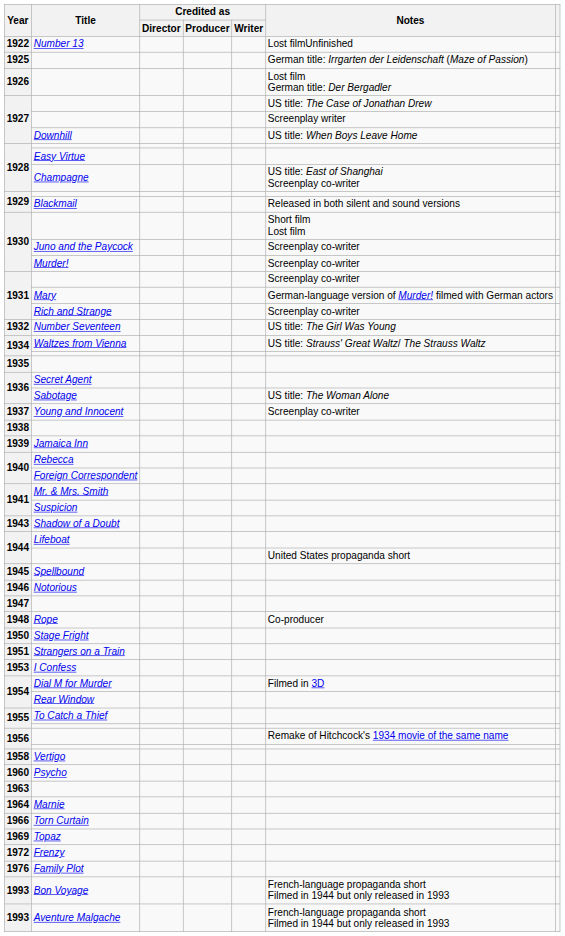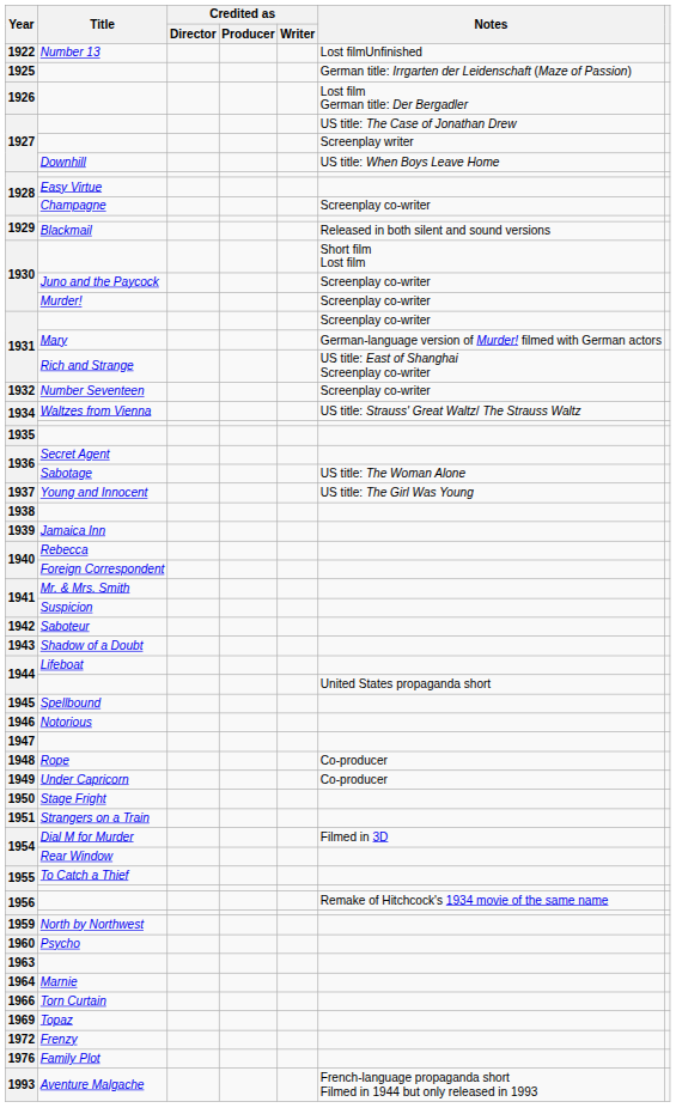Champagne | Notes: US title: East of Shanghai Screenplay co-writer -> Screenplay co-writer
Rich and Strange | Notes: Screenplay co-writer -> US title: East of Shanghai Screenplay co-writer
Number Seventeen | Notes: US title: The Girl Was Young -> Screenplay co-writer
Young and Innocent | Notes: Screenplay co-writer -> US title: The Girl Was Young
+ row: 1942 | Saboteur
+ row: 1949 | Under Capricorn | Co-producer
- row: 1953 | I Confess
- row: 1958 | Vertigo
+ row: 1959 | North by Northwest
- row: 1993 | Bon Voyage | French-language propaganda short Filmed in 1944 but only released in 1993
